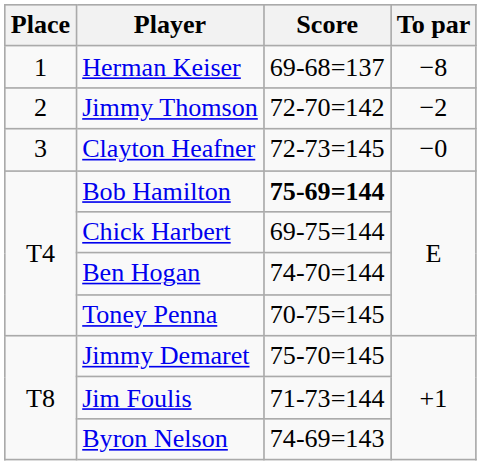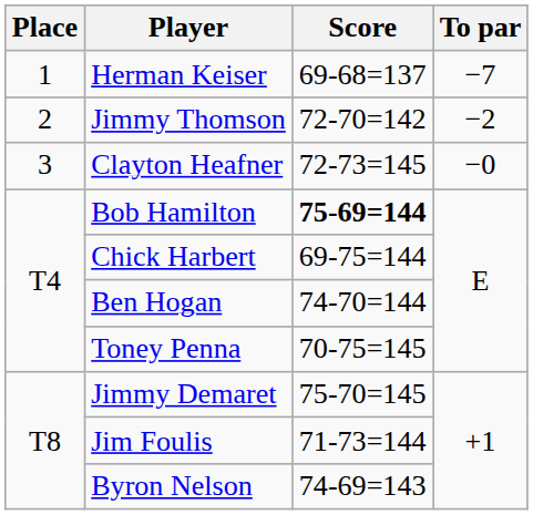Herman Keiser | To par: −8 -> −7
